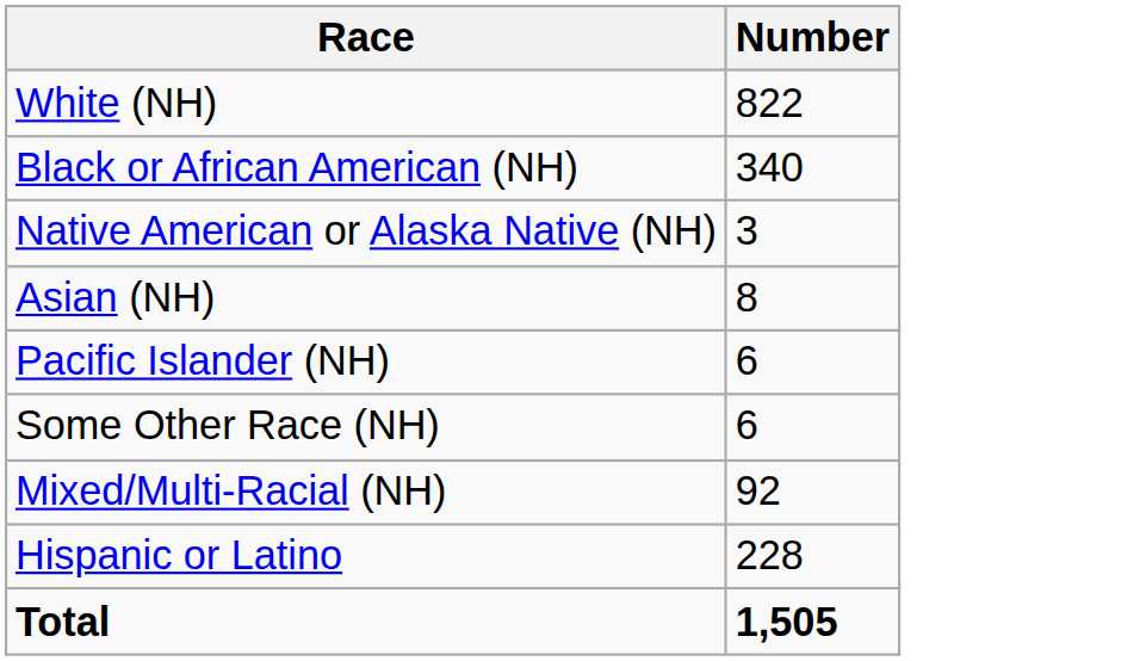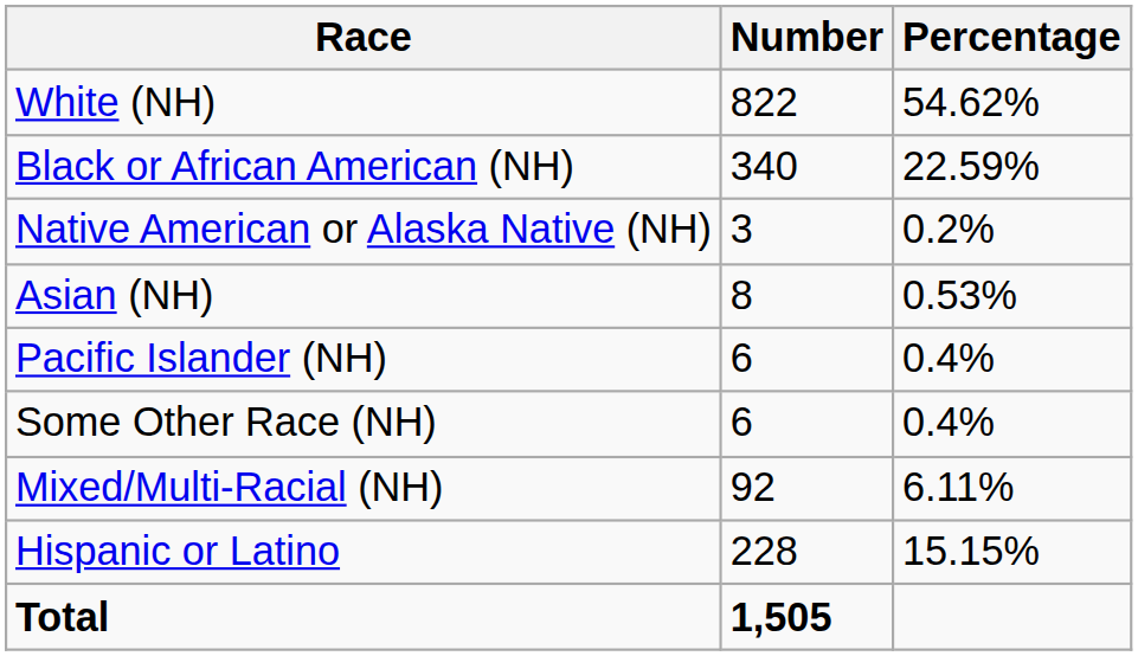+ column: Percentage | 54.62% | 22.59% | 0.2% | 0.53% | 0.4% | 0.4% | 6.11% | 15.15%
